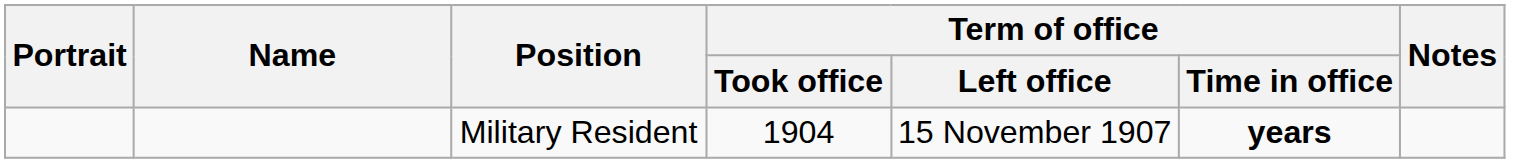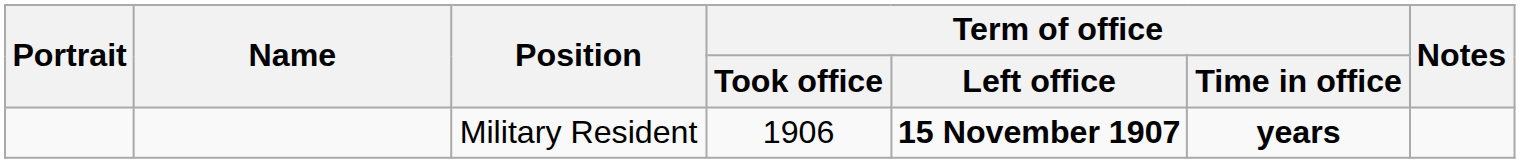Military Resident | Term of office / Took office: 1904 -> 1906
Military Resident | Term of office / Left office: normal -> bold
